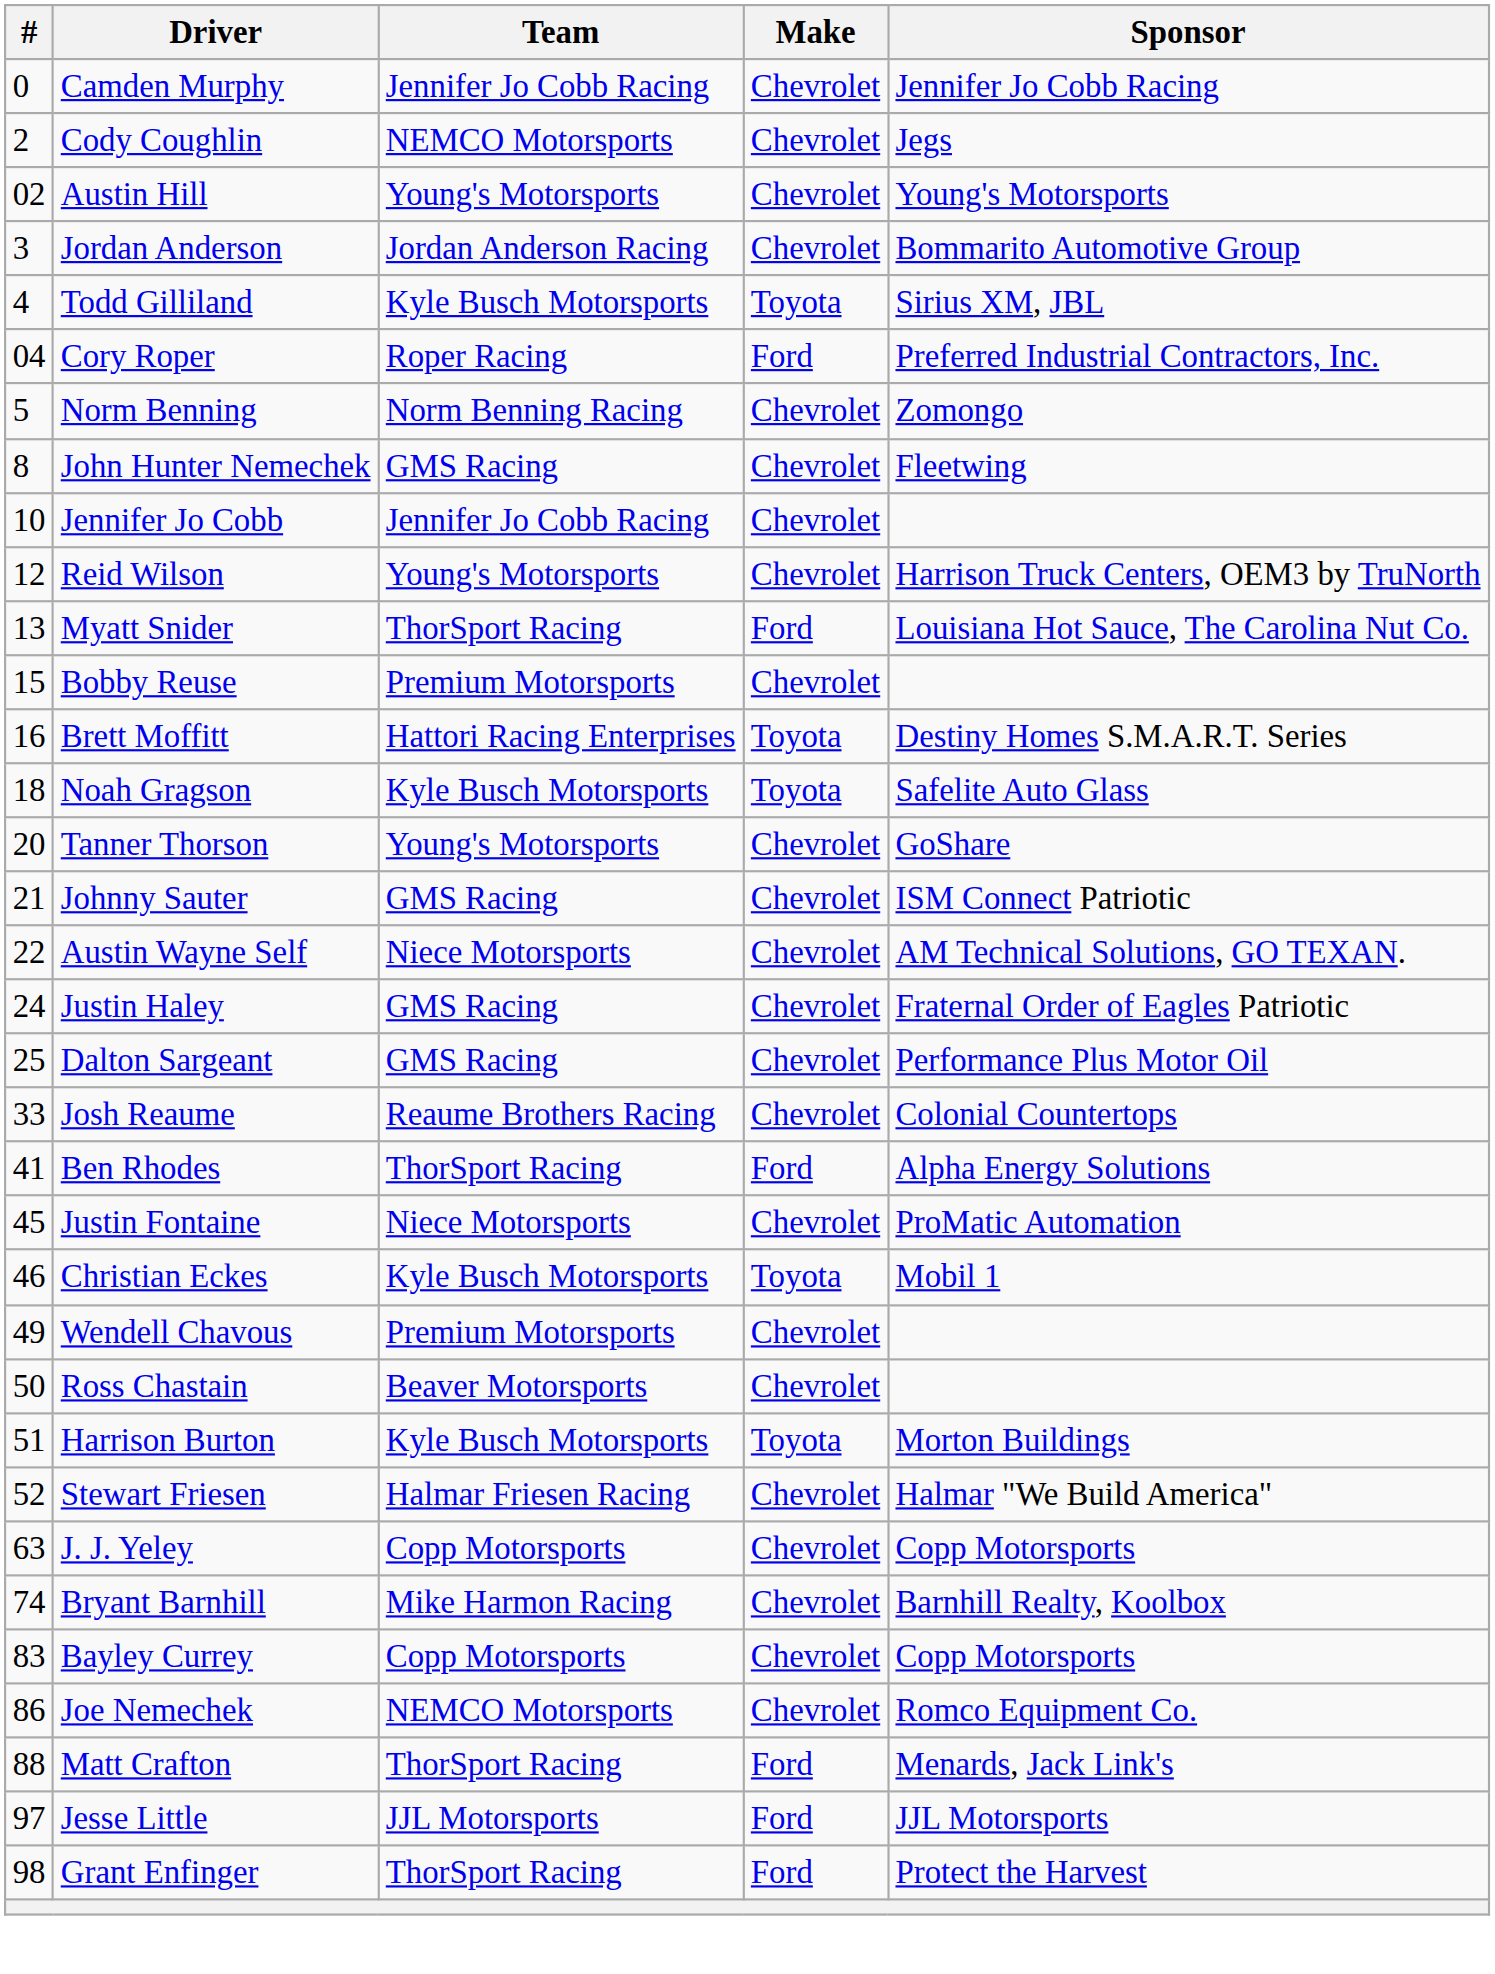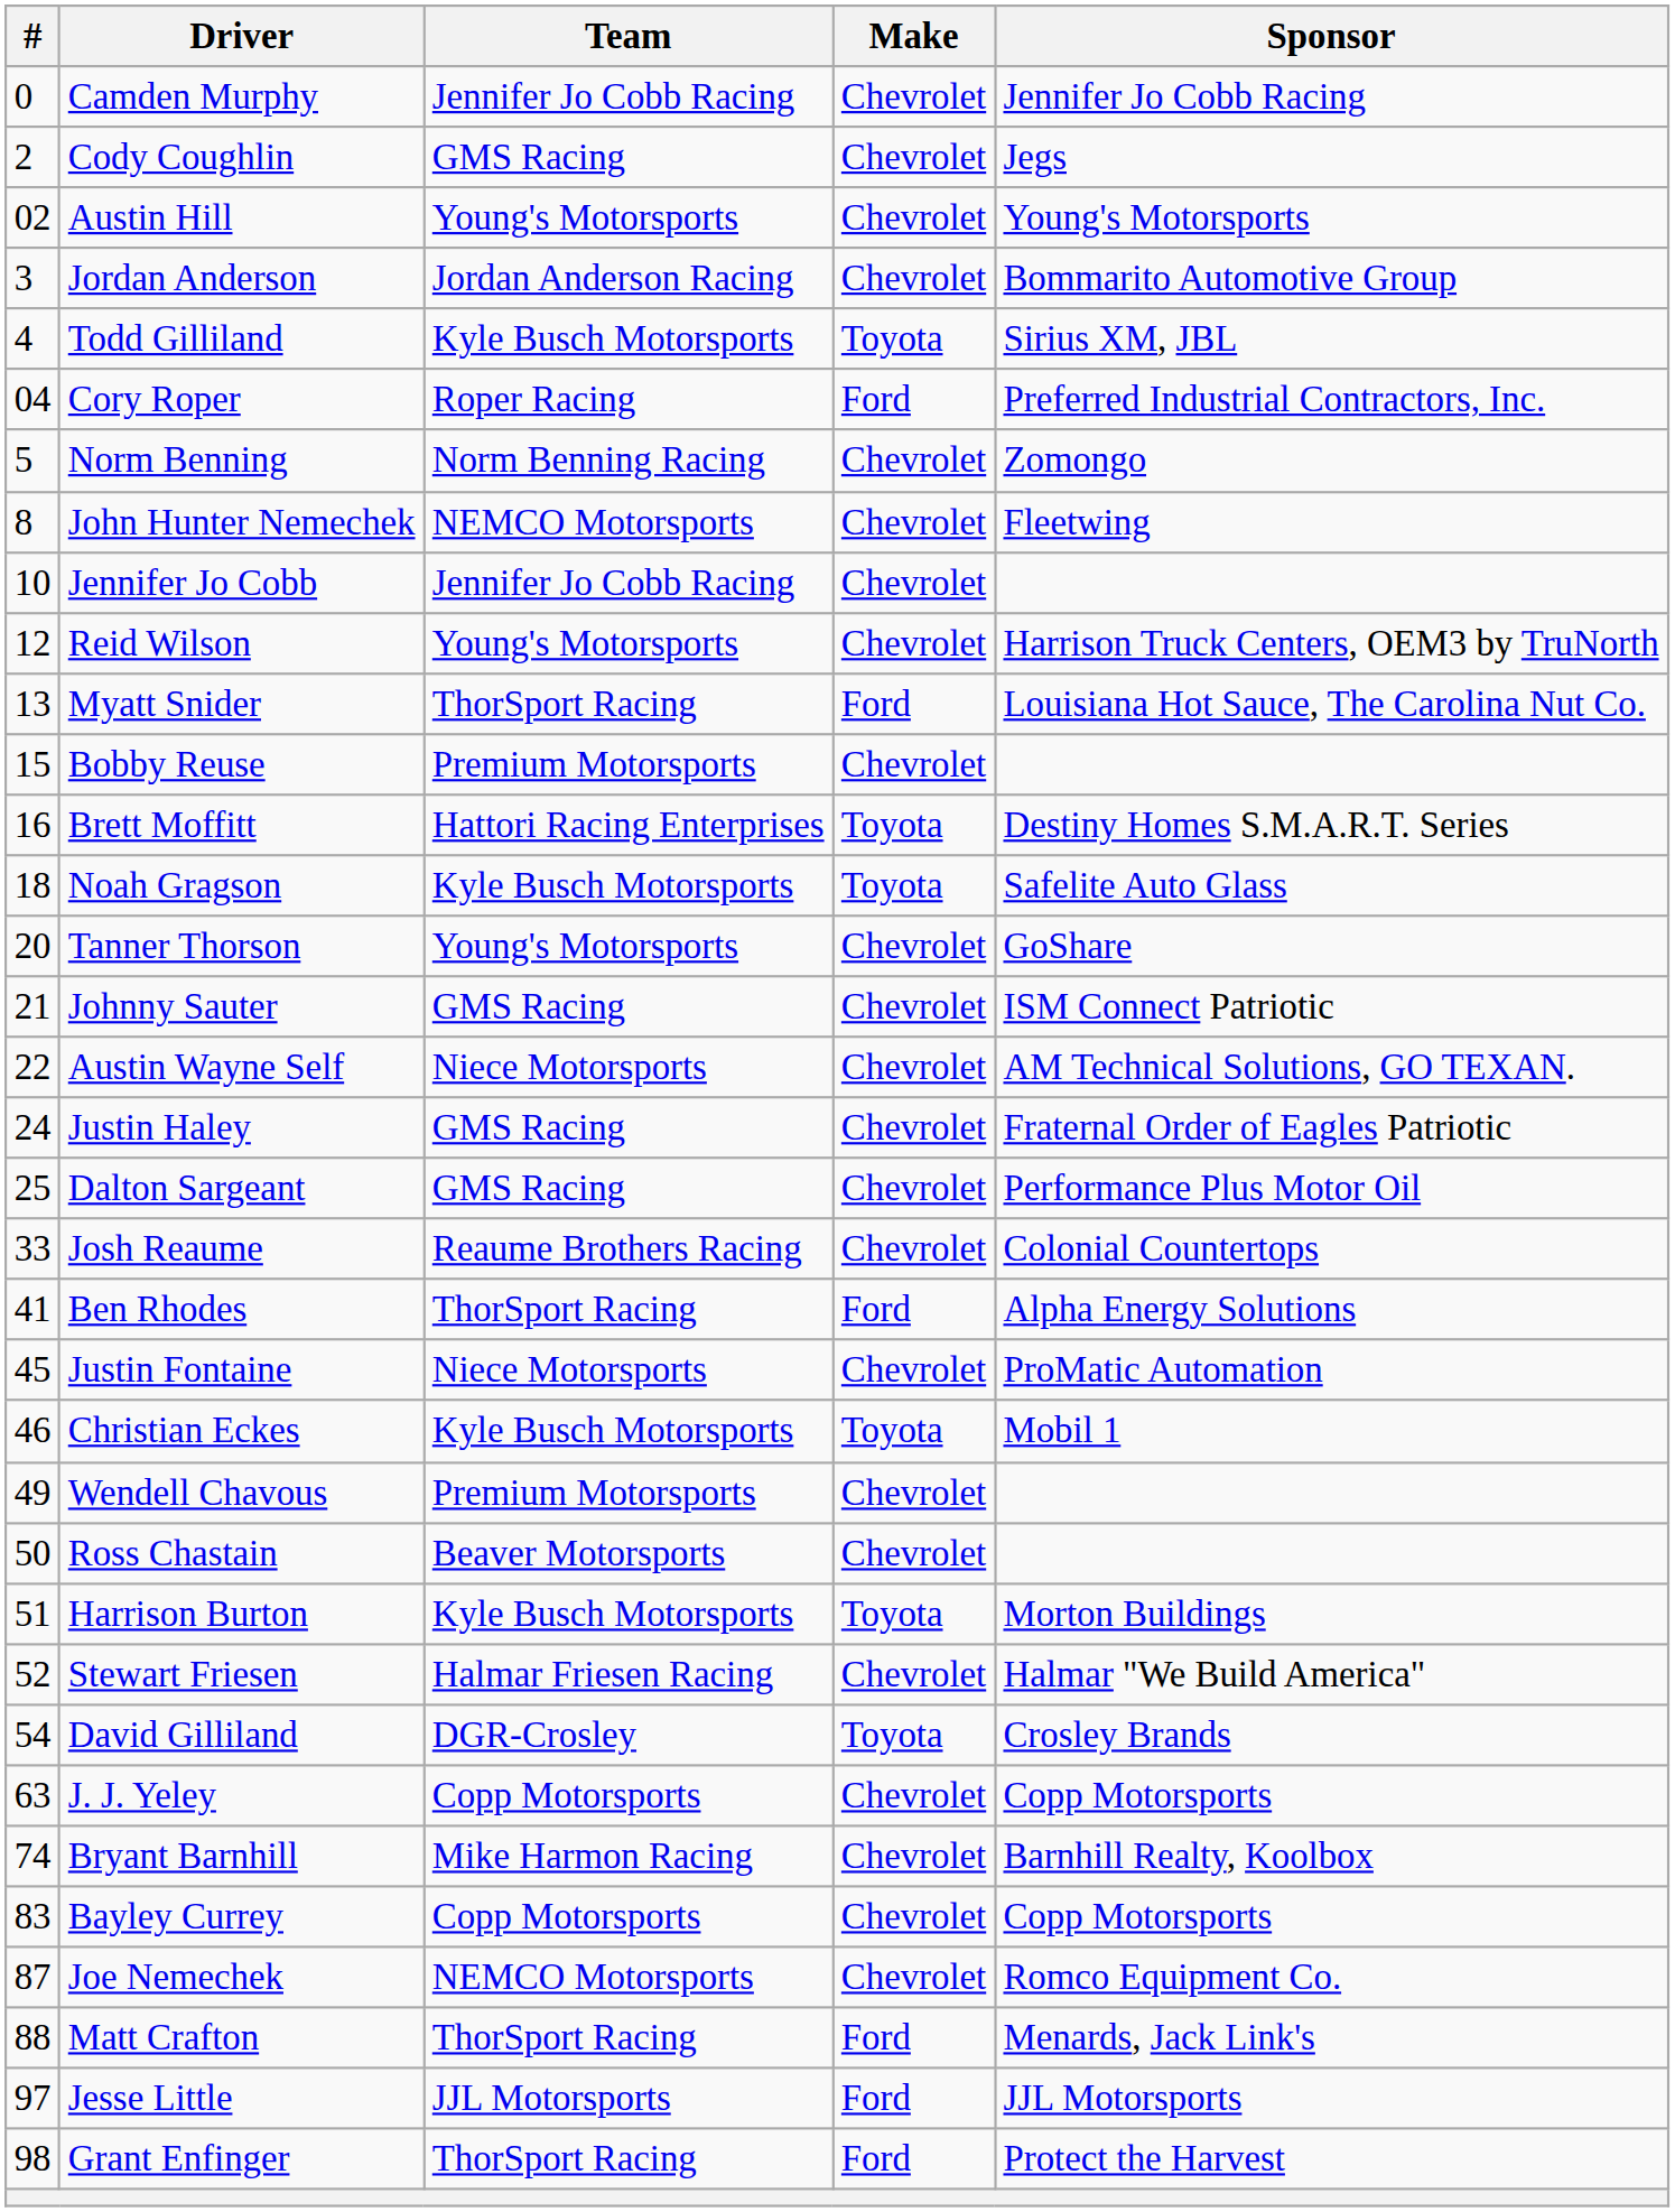Cody Coughlin | Team: NEMCO Motorsports -> GMS Racing
John Hunter Nemechek | Team: GMS Racing -> NEMCO Motorsports
+ row: 54 | David Gilliland | DGR-Crosley | Toyota | Crosley Brands
Joe Nemechek | #: 86 -> 87
